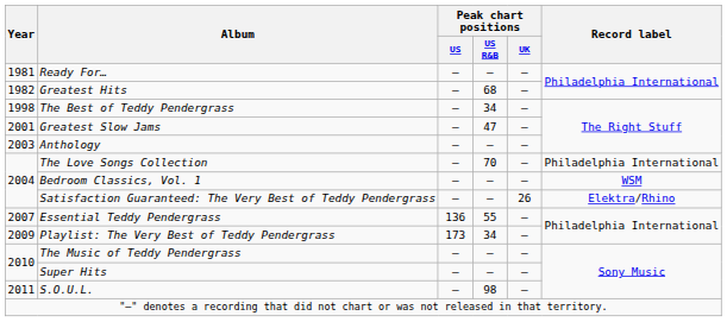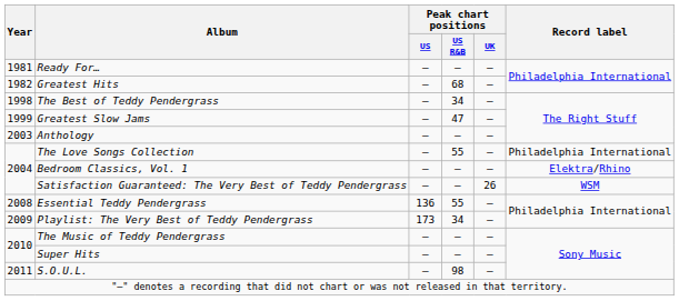Greatest Slow Jams | Year: 2001 -> 1999
The Love Songs Collection | Peak chart positions / US R&B: 70 -> 55
Bedroom Classics, Vol. 1 | Record label: WSM -> Elektra/Rhino
Satisfaction Guaranteed: The Very Best of Teddy Pendergrass | Record label: Elektra/Rhino -> WSM
Essential Teddy Pendergrass | Year: 2007 -> 2008
